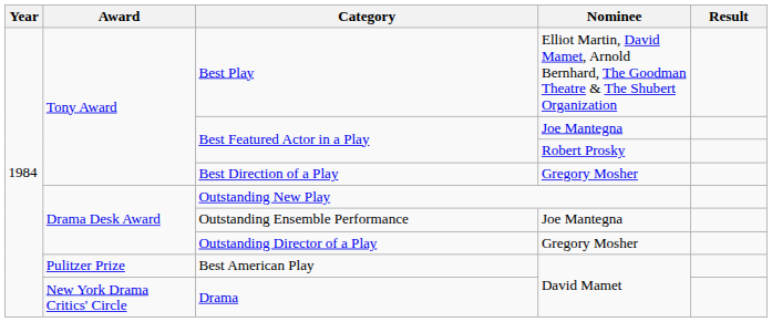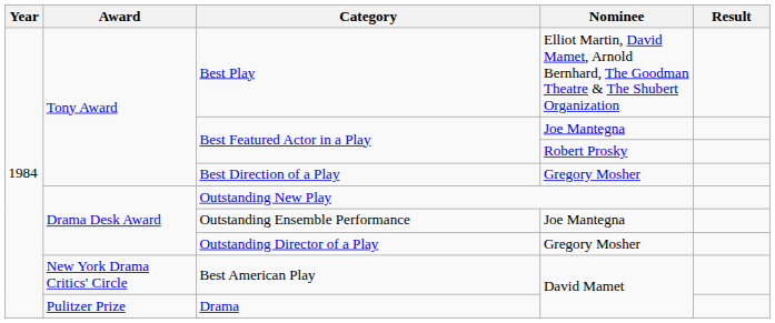Best American Play | Award: Pulitzer Prize -> New York Drama Critics' Circle
Drama | Award: New York Drama Critics' Circle -> Pulitzer Prize
